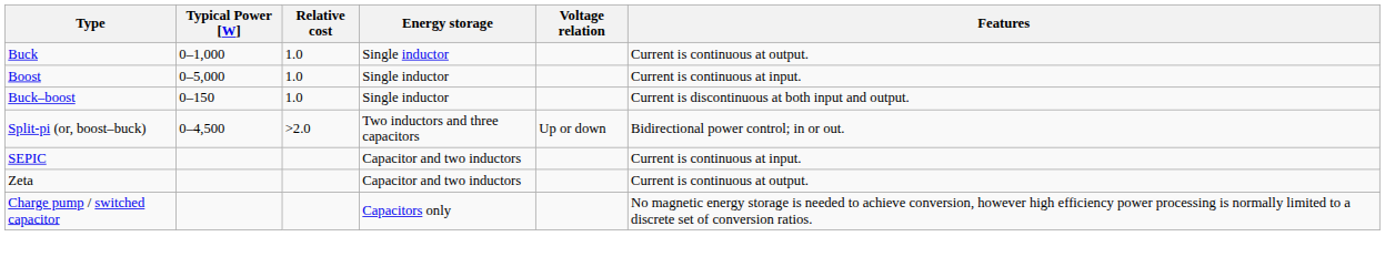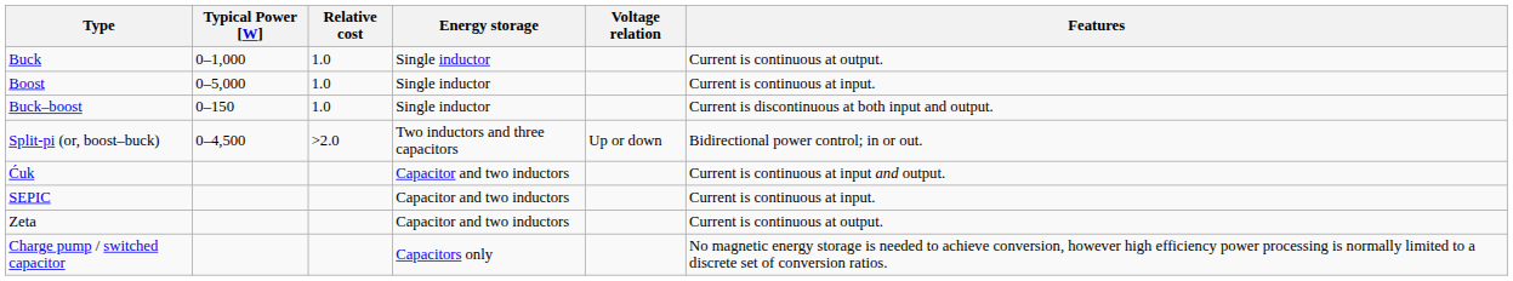+ row: Ćuk | Capacitor and two inductors | Current is continuous at input and output.
